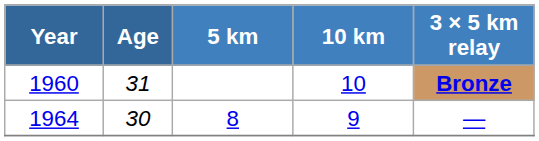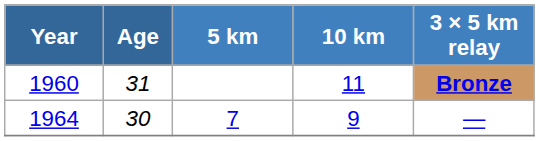1960 | 10 km: 10 -> 11
1964 | 5 km: 8 -> 7
